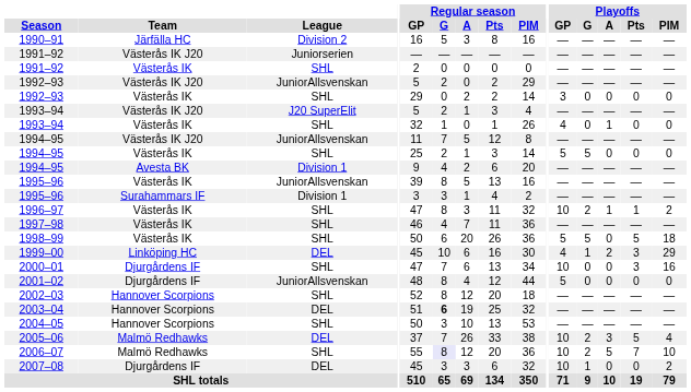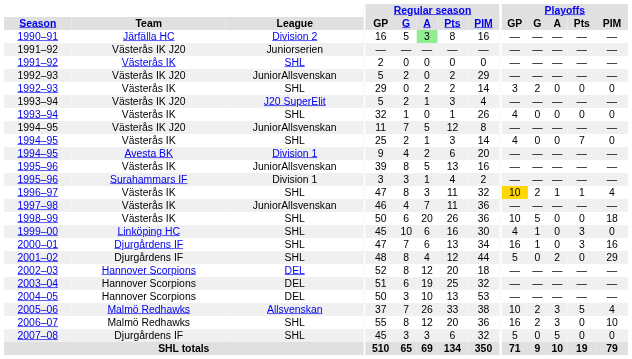1990–91 | Regular season / A: no background -> lightgreen background
1992–93 / Västerås IK | Playoffs / G: 0 -> 2
1993–94 / Västerås IK | Playoffs / A: 1 -> 0
1994–95 / Västerås IK | Playoffs / GP: 5 -> 4
1994–95 / Västerås IK | Playoffs / G: 5 -> 0
1994–95 / Västerås IK | Playoffs / Pts: 0 -> 7
1996–97 | Playoffs / GP: no background -> gold background
1996–97 | Playoffs / PIM: 2 -> 4
1997–98 | League: SHL -> JuniorAllsvenskan
1998–99 | Playoffs / GP: 5 -> 10
1998–99 | Playoffs / Pts: 5 -> 0
1999–00 | League: DEL -> SHL
1999–00 | Playoffs / A: 2 -> 0
1999–00 | Playoffs / PIM: 29 -> 0
2000–01 | Playoffs / GP: 10 -> 16
2000–01 | Playoffs / G: 0 -> 1
2001–02 | League: JuniorAllsvenskan -> SHL
2001–02 | Playoffs / A: 0 -> 2
2001–02 | Playoffs / PIM: 0 -> 29
2002–03 | League: SHL -> DEL
2003–04 | Regular season / G: bold -> normal
2004–05 | League: SHL -> DEL
2005–06 | League: DEL -> Allsvenskan
2006–07 | Regular season / G: lavender background -> no background
2006–07 | Playoffs / GP: 10 -> 16
2006–07 | Playoffs / A: 5 -> 3
2006–07 | Playoffs / Pts: 7 -> 0
2007–08 | League: DEL -> SHL
2007–08 | Playoffs / GP: 10 -> 5
2007–08 | Playoffs / G: 1 -> 0
2007–08 | Playoffs / A: 0 -> 5
2007–08 | Playoffs / PIM: 2 -> 0
